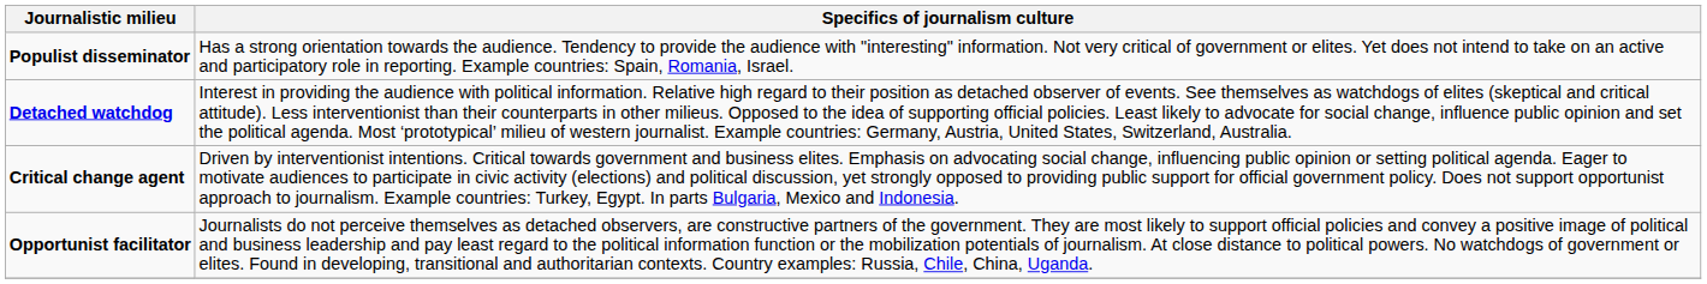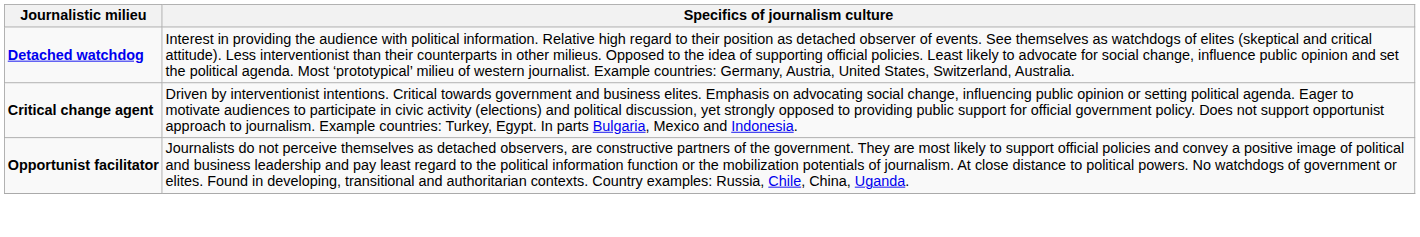- row: Populist disseminator | Has a strong orientation towards the audience. Tendency to provide the audience with "interesting" information. Not very critical of government or elites. Yet does not intend to take on an active and participatory role in reporting. Example countries: Spain, Romania, Israel.
